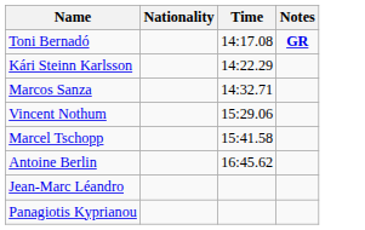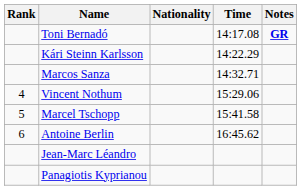+ column: Rank | 4 | 5 | 6
